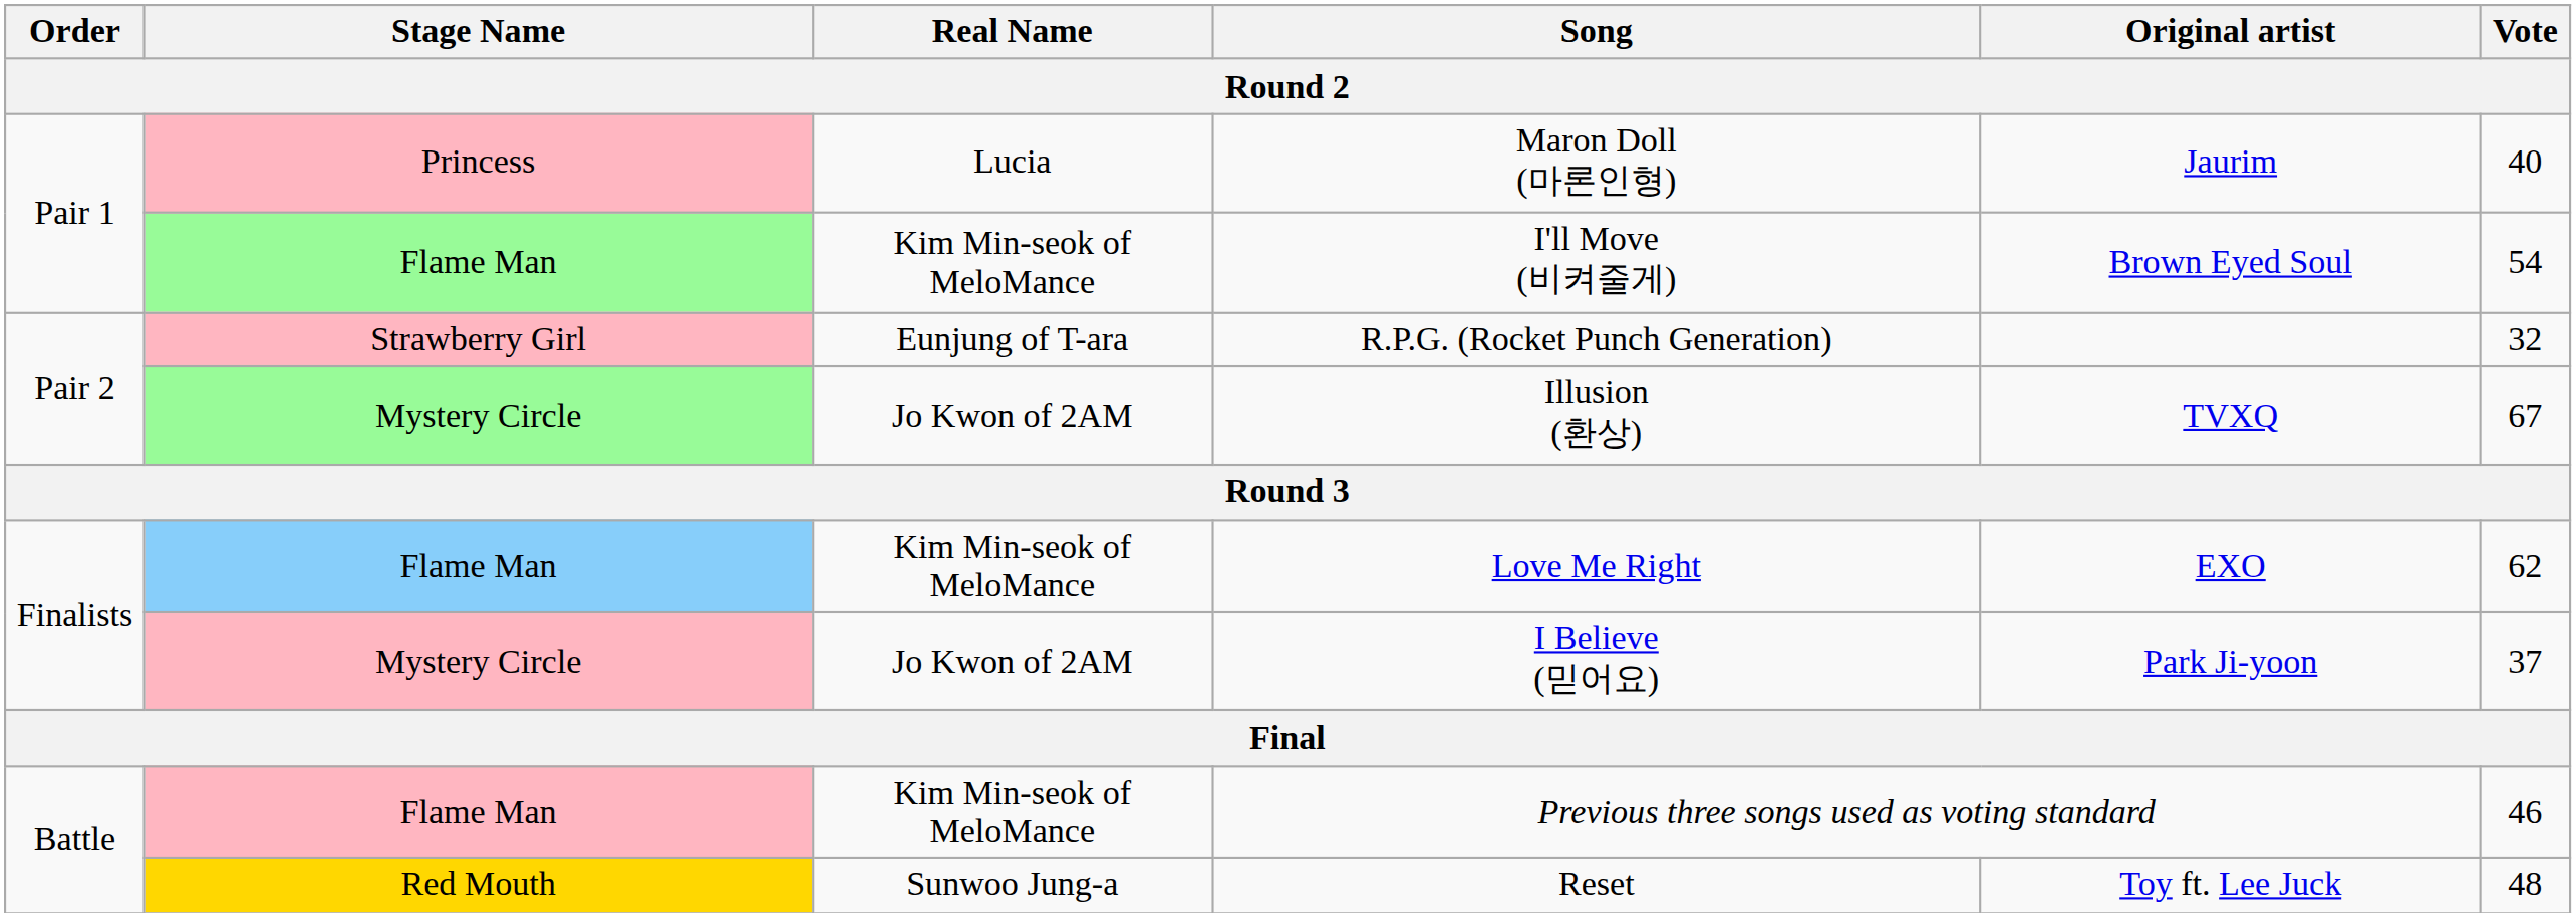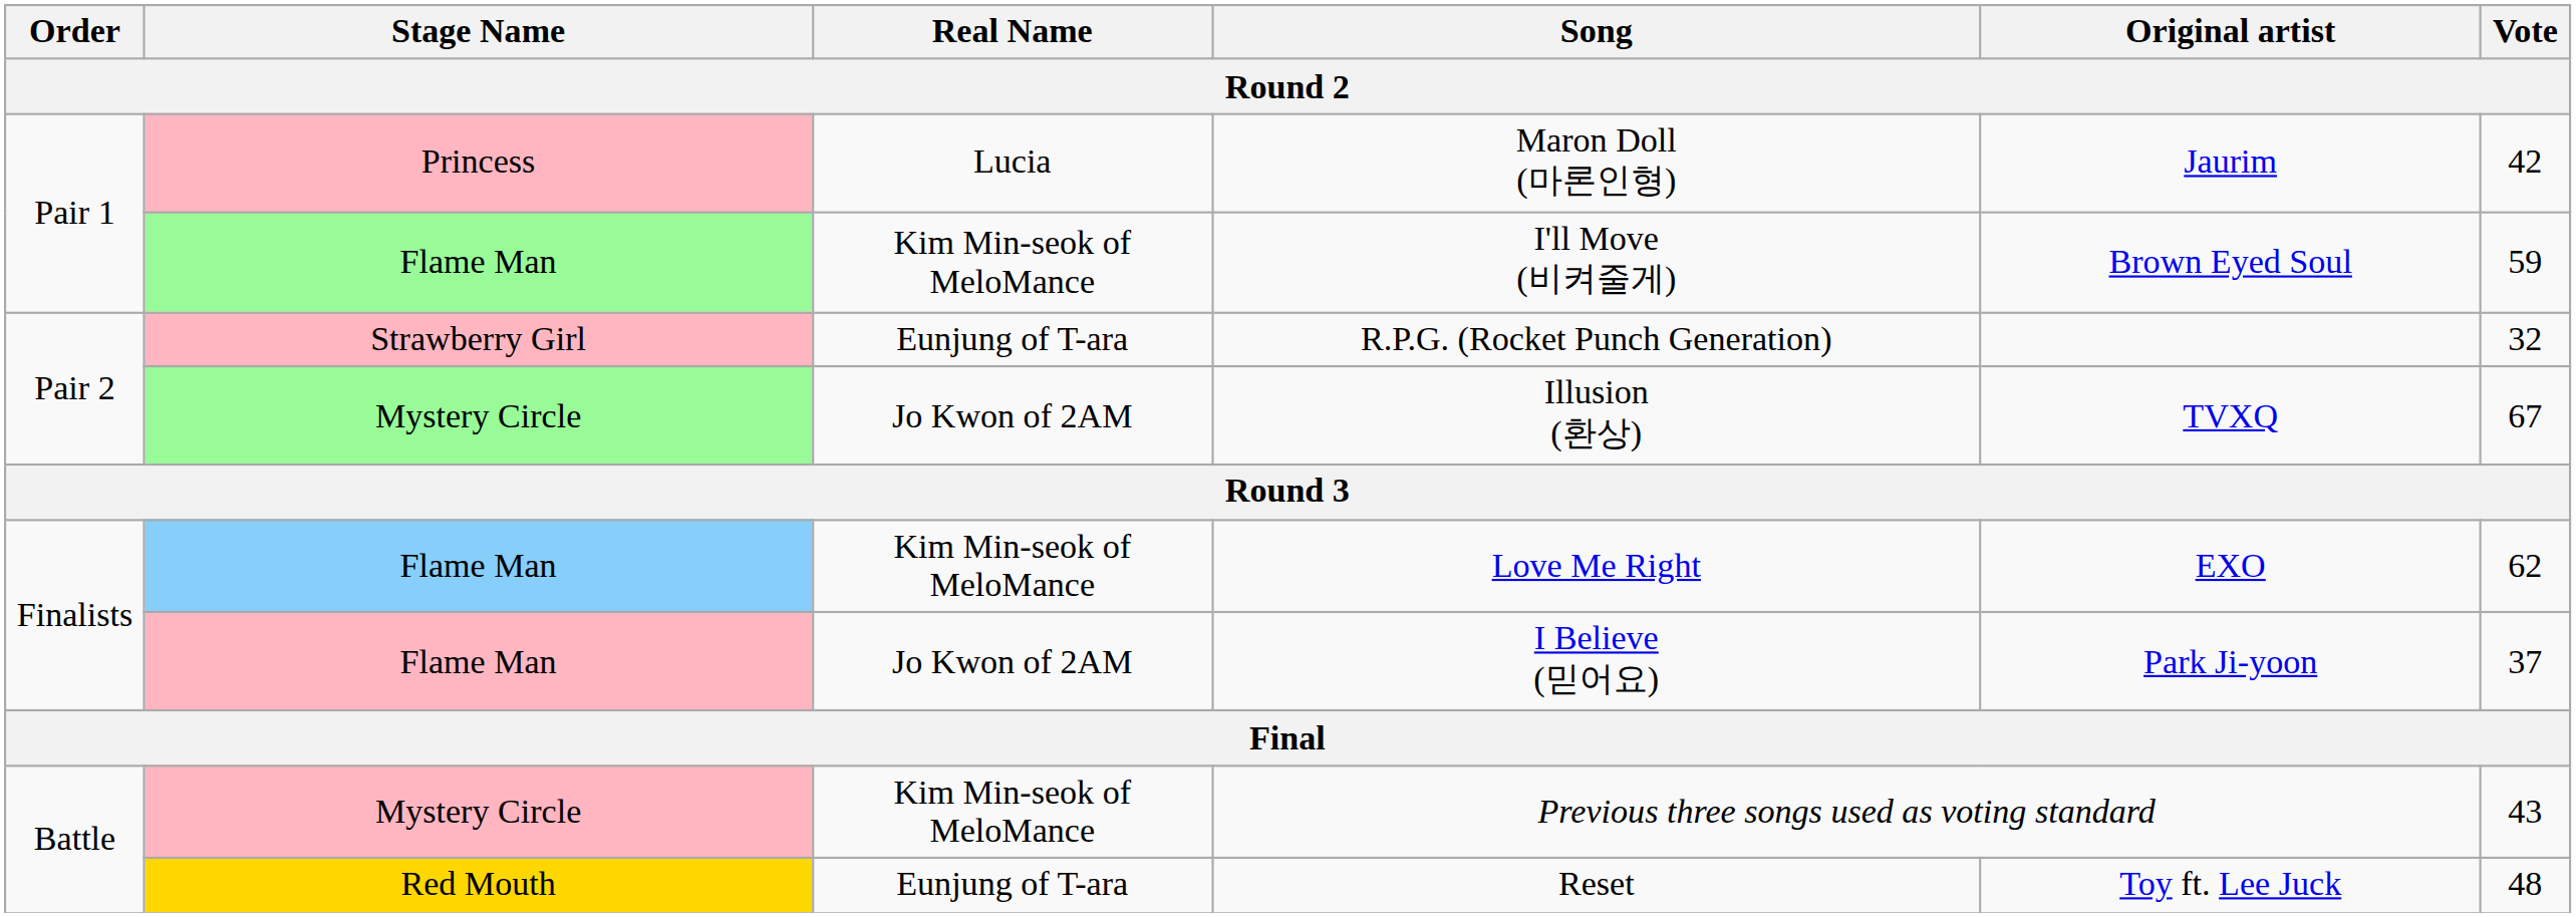Maron Doll (마론인형) | Vote: 40 -> 42
I'll Move (비켜줄게) | Vote: 54 -> 59
I Believe (믿어요) | Stage Name: Mystery Circle -> Flame Man
Previous three songs used as voting standard | Stage Name: Flame Man -> Mystery Circle
Previous three songs used as voting standard | Vote: 46 -> 43
Reset | Real Name: Sunwoo Jung-a -> Eunjung of T-ara
